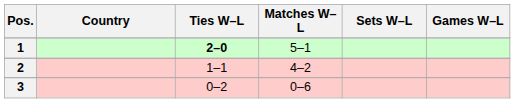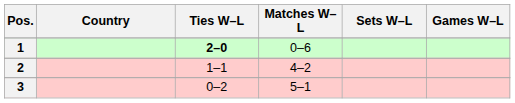1 | Matches W–L: 5–1 -> 0–6
3 | Matches W–L: 0–6 -> 5–1
